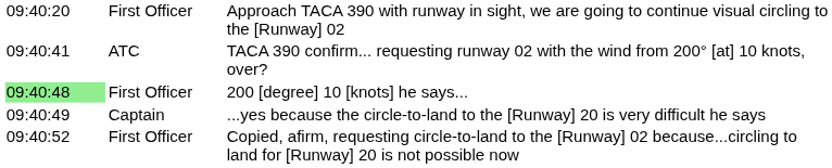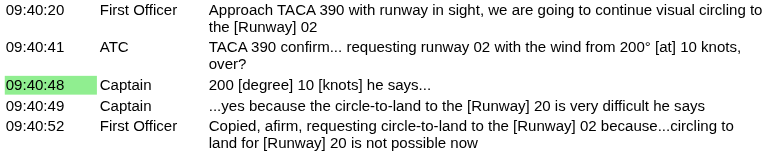200 [degree] 10 [knots] he says... | column 2: First Officer -> Captain
